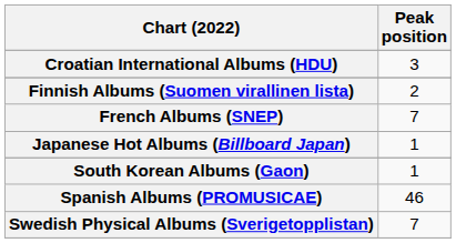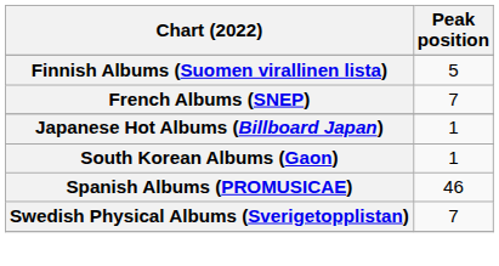- row: Croatian International Albums (HDU) | 3
Finnish Albums (Suomen virallinen lista) | Peak position: 2 -> 5
